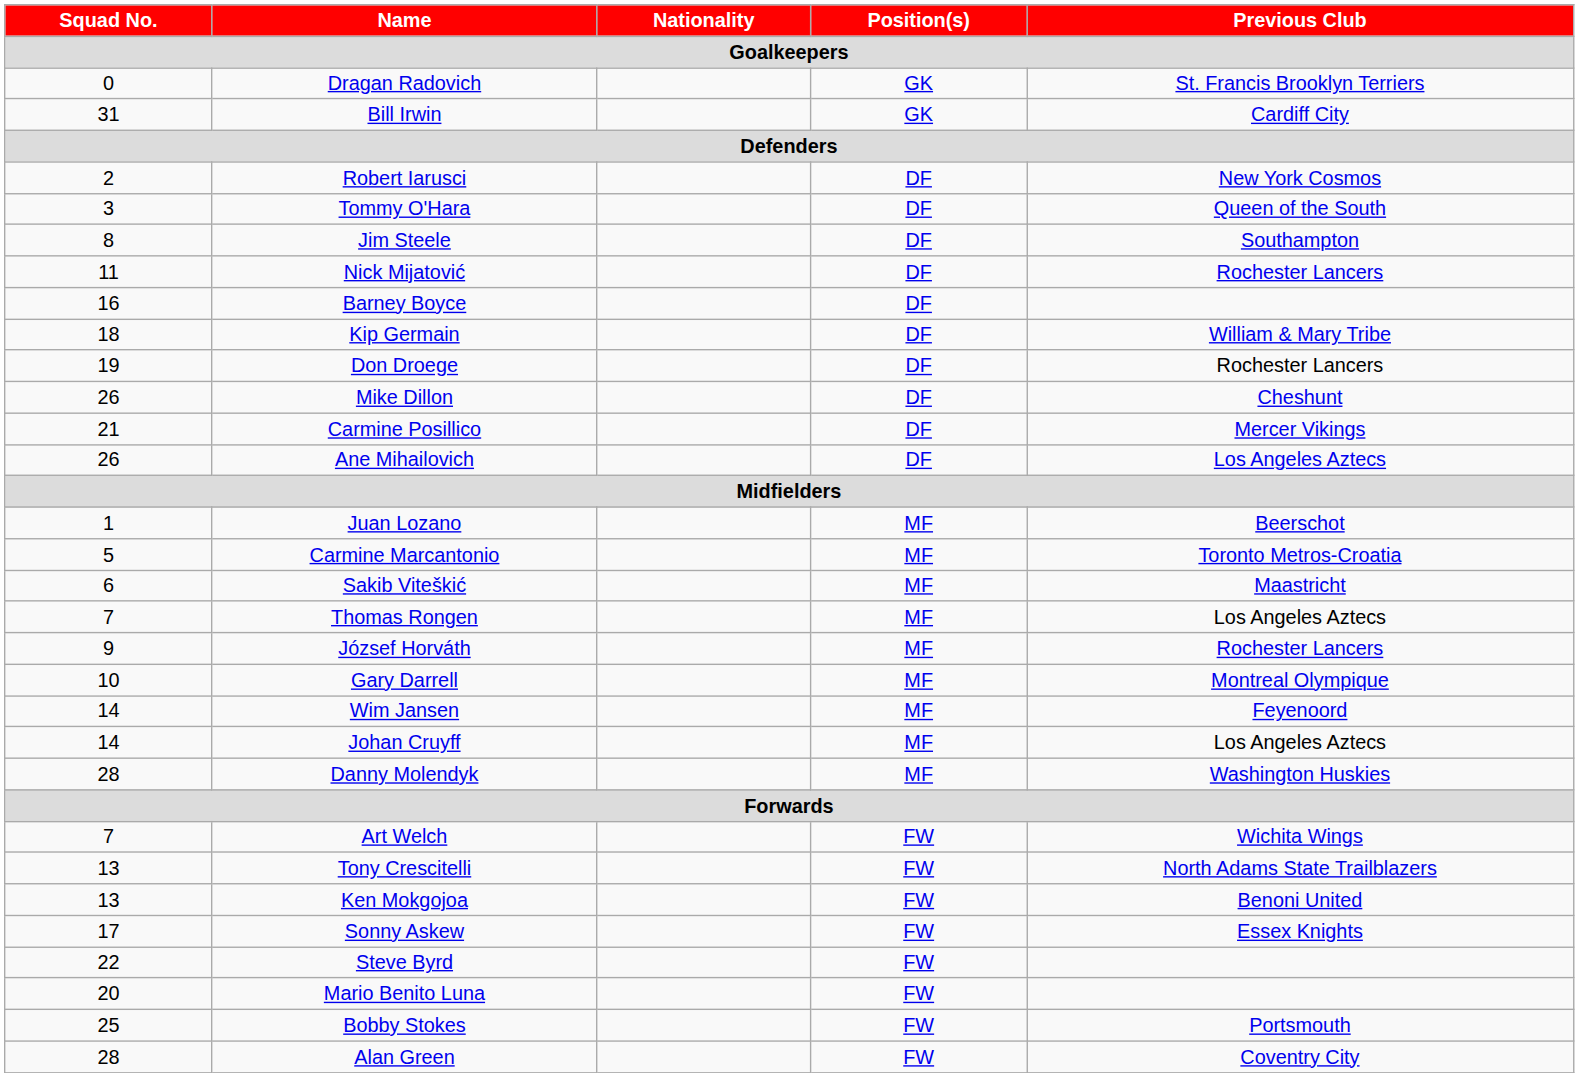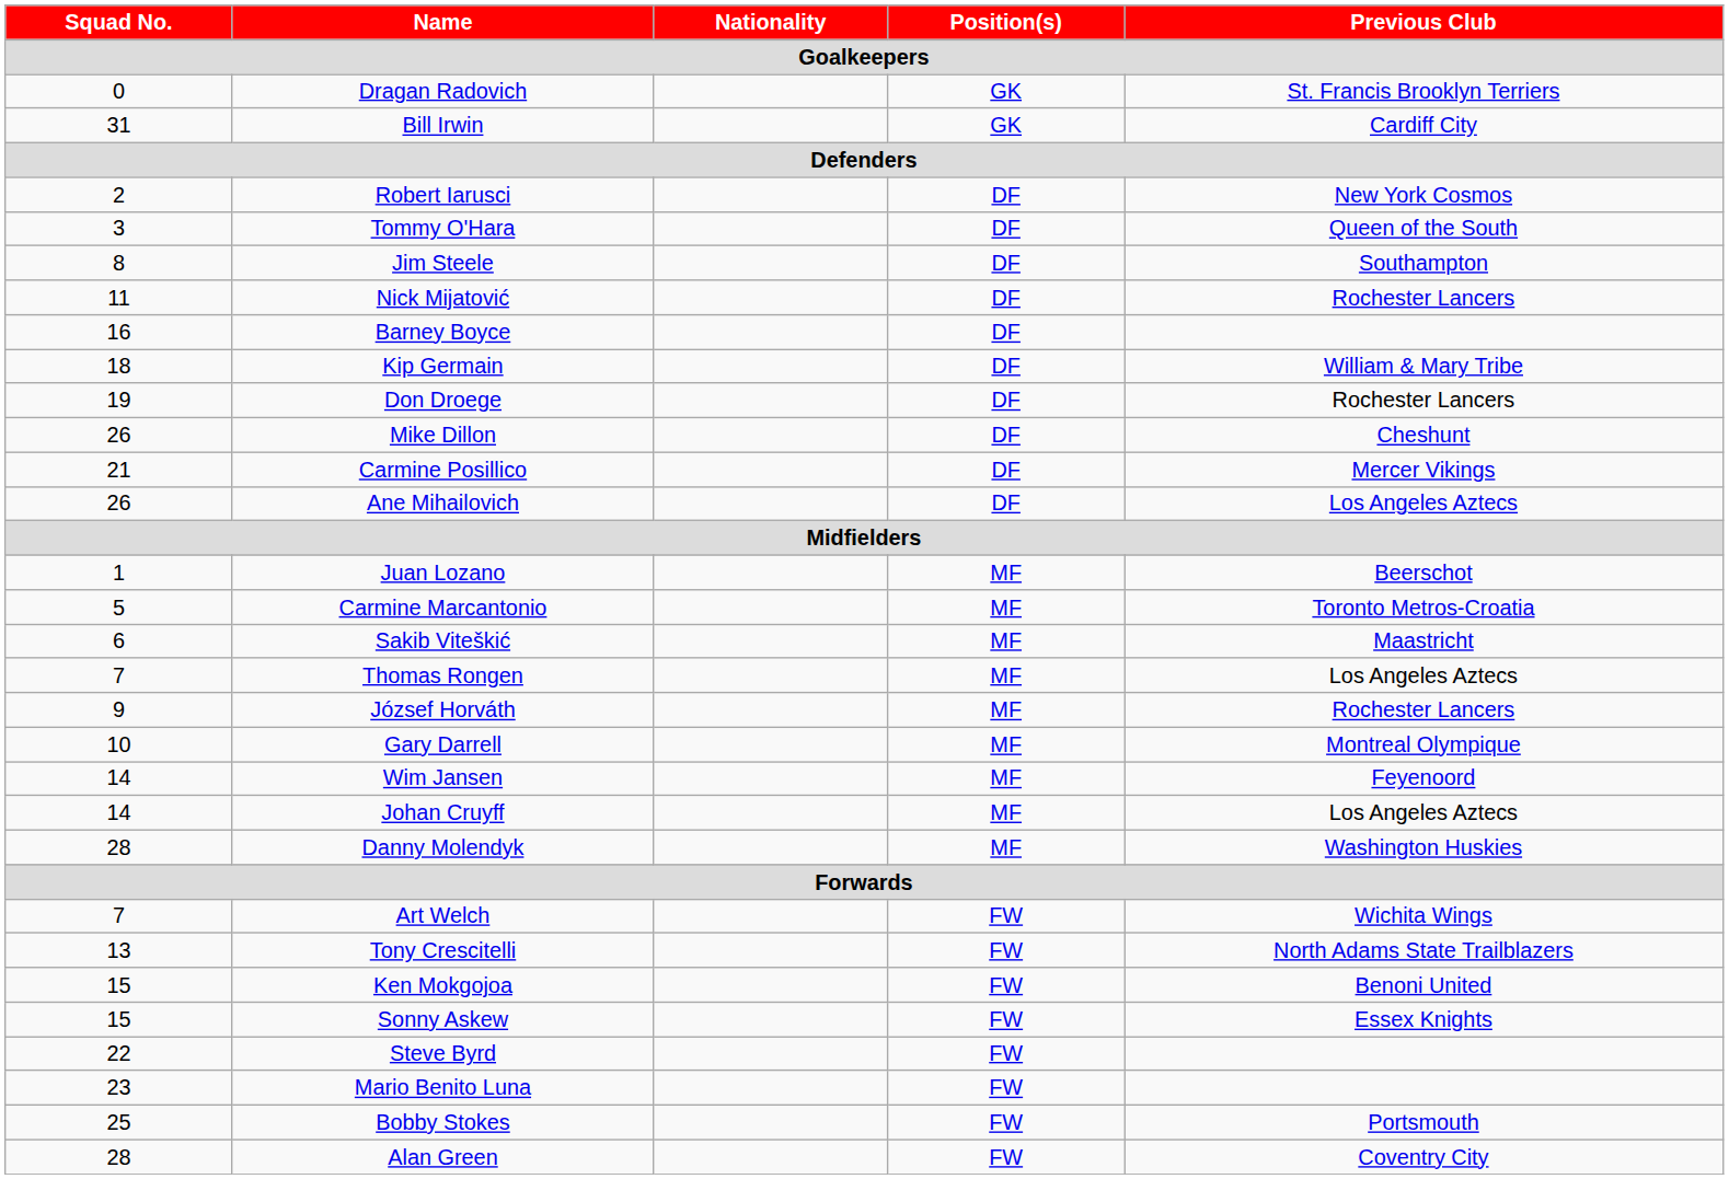Ken Mokgojoa | Squad No.: 13 -> 15
Sonny Askew | Squad No.: 17 -> 15
Mario Benito Luna | Squad No.: 20 -> 23
